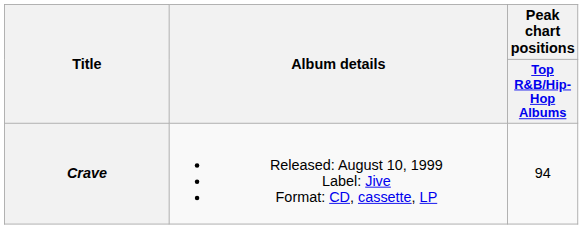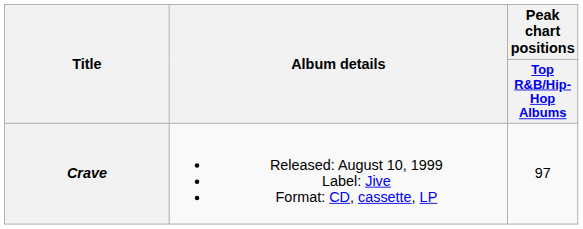Crave | Peak chart positions / Top R&B/Hip-Hop Albums: 94 -> 97
